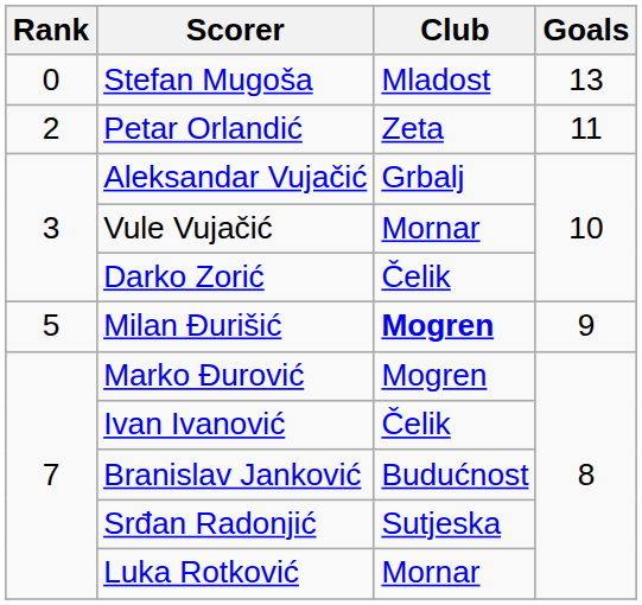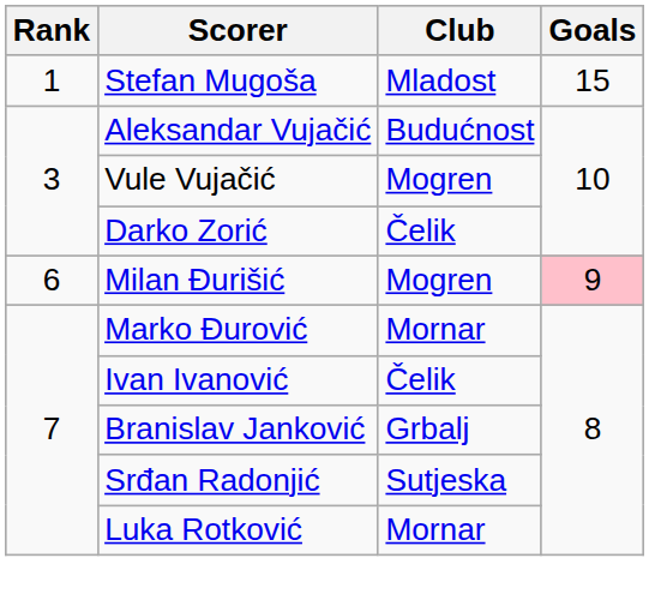Stefan Mugoša | Rank: 0 -> 1
Stefan Mugoša | Goals: 13 -> 15
- row: 2 | Petar Orlandić | Zeta | 11
Aleksandar Vujačić | Club: Grbalj -> Budućnost
Vule Vujačić | Club: Mornar -> Mogren
Milan Đurišić | Rank: 5 -> 6
Milan Đurišić | Club: bold -> normal
Milan Đurišić | Goals: no background -> pink background
Marko Đurović | Club: Mogren -> Mornar
Branislav Janković | Club: Budućnost -> Grbalj
